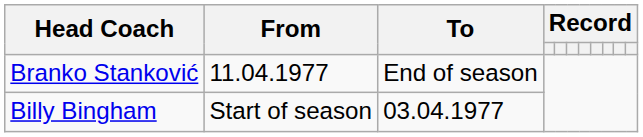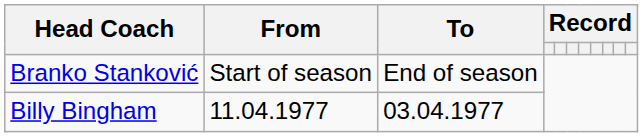Branko Stanković | From: 11.04.1977 -> Start of season
Billy Bingham | From: Start of season -> 11.04.1977
